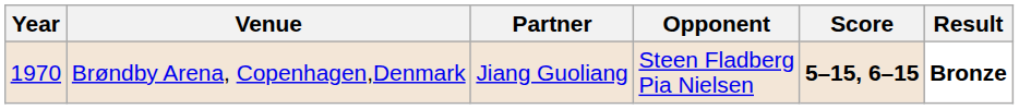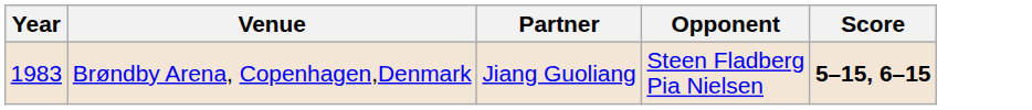- column: Result | Bronze
Brøndby Arena, Copenhagen,Denmark | Year: 1970 -> 1983
